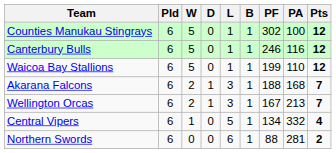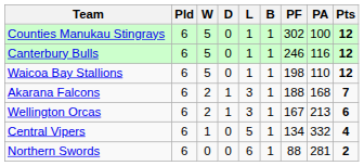Waicoa Bay Stallions | PF: 199 -> 198
Wellington Orcas | Pts: 7 -> 6
